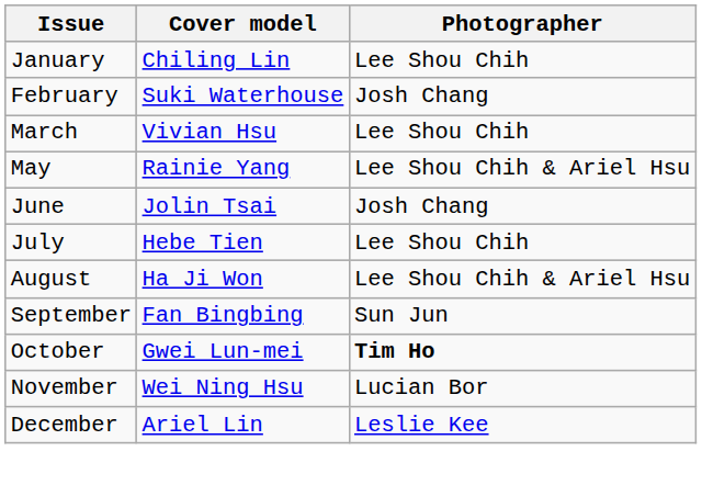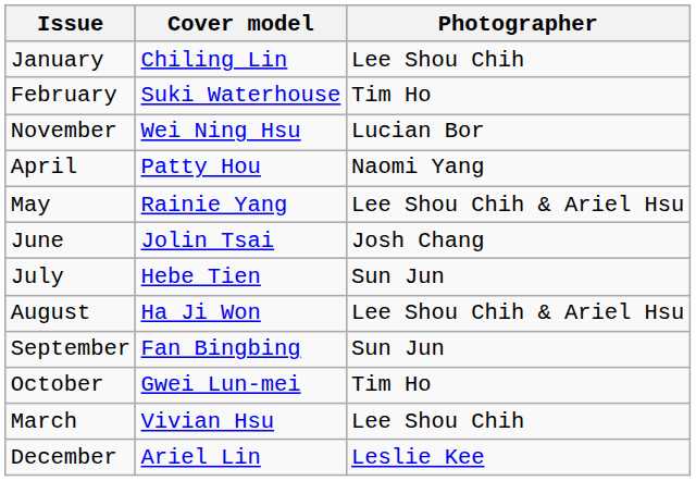February | Photographer: Josh Chang -> Tim Ho
rows swapped: March <-> November
+ row: April | Patty Hou | Naomi Yang
July | Photographer: Lee Shou Chih -> Sun Jun
October | Photographer: bold -> normal
